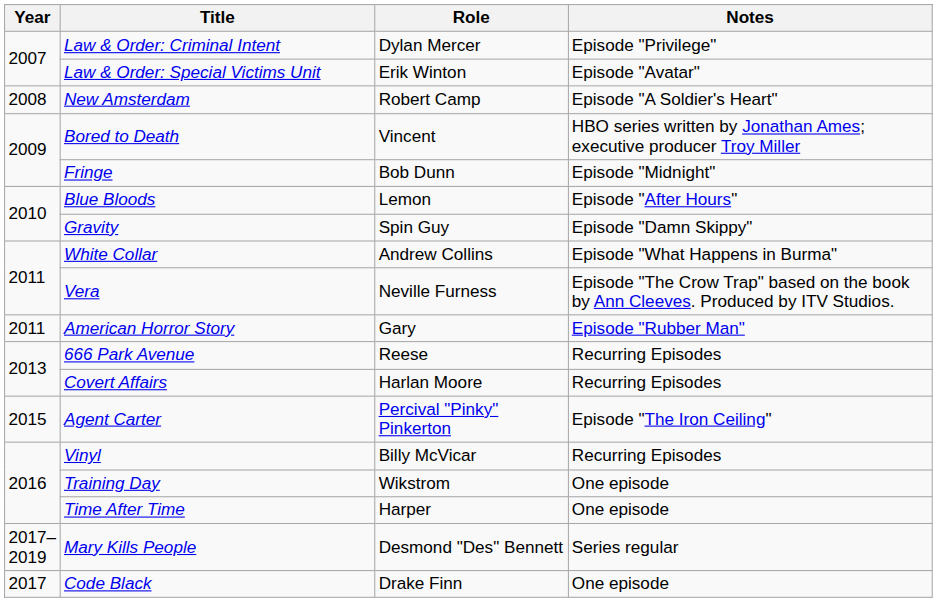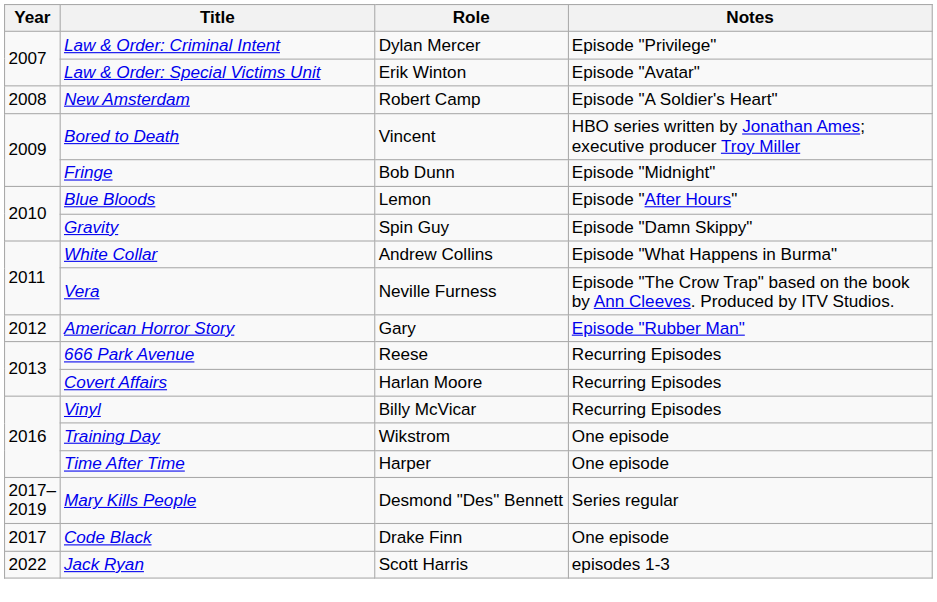American Horror Story | Year: 2011 -> 2012
- row: 2015 | Agent Carter | Percival "Pinky" Pinkerton | Episode "The Iron Ceiling"
+ row: 2022 | Jack Ryan | Scott Harris | episodes 1-3
